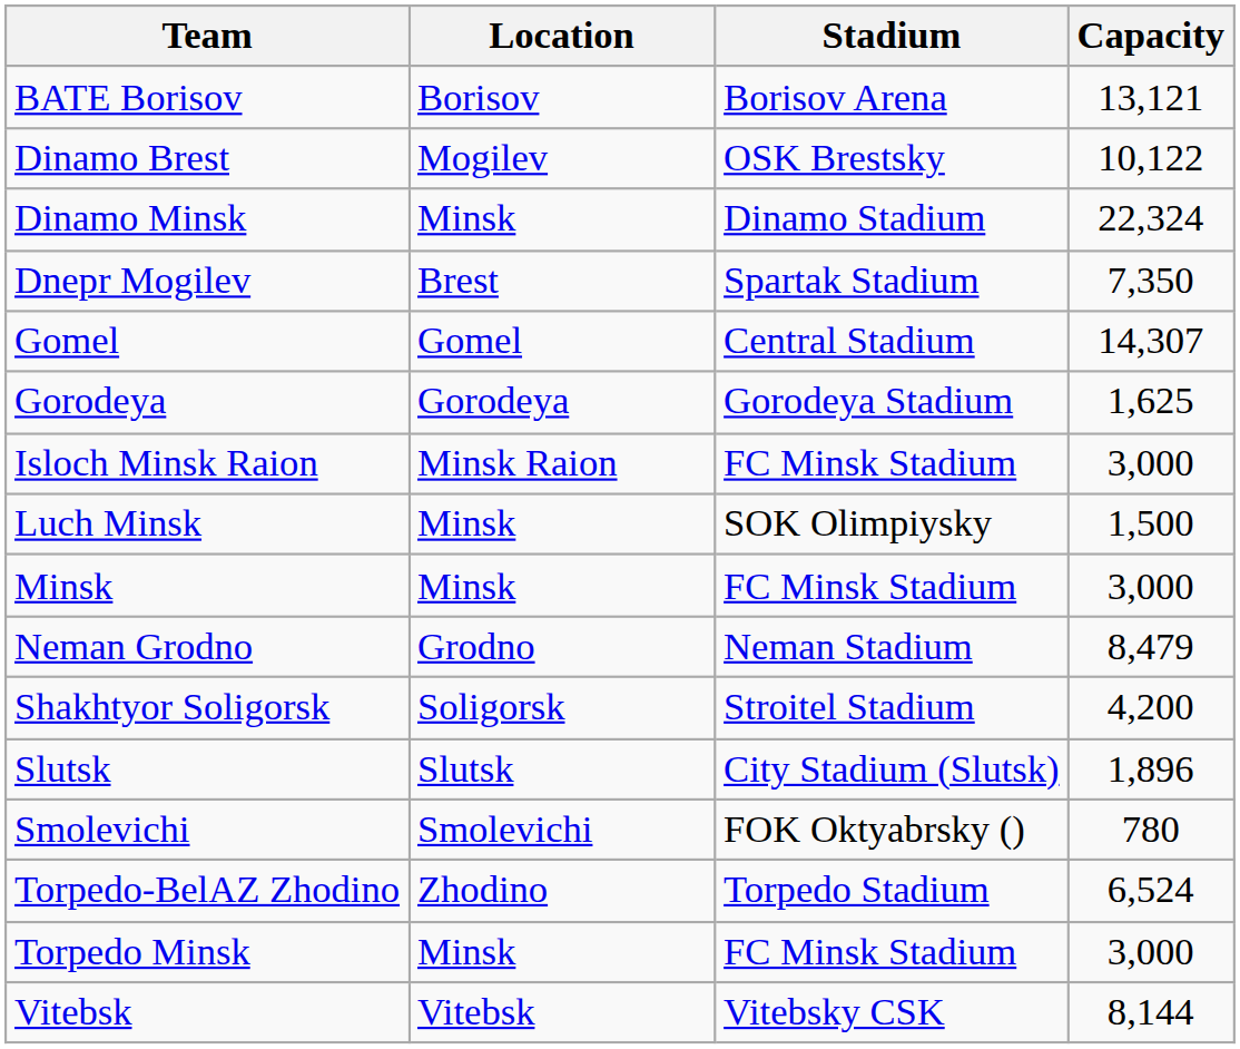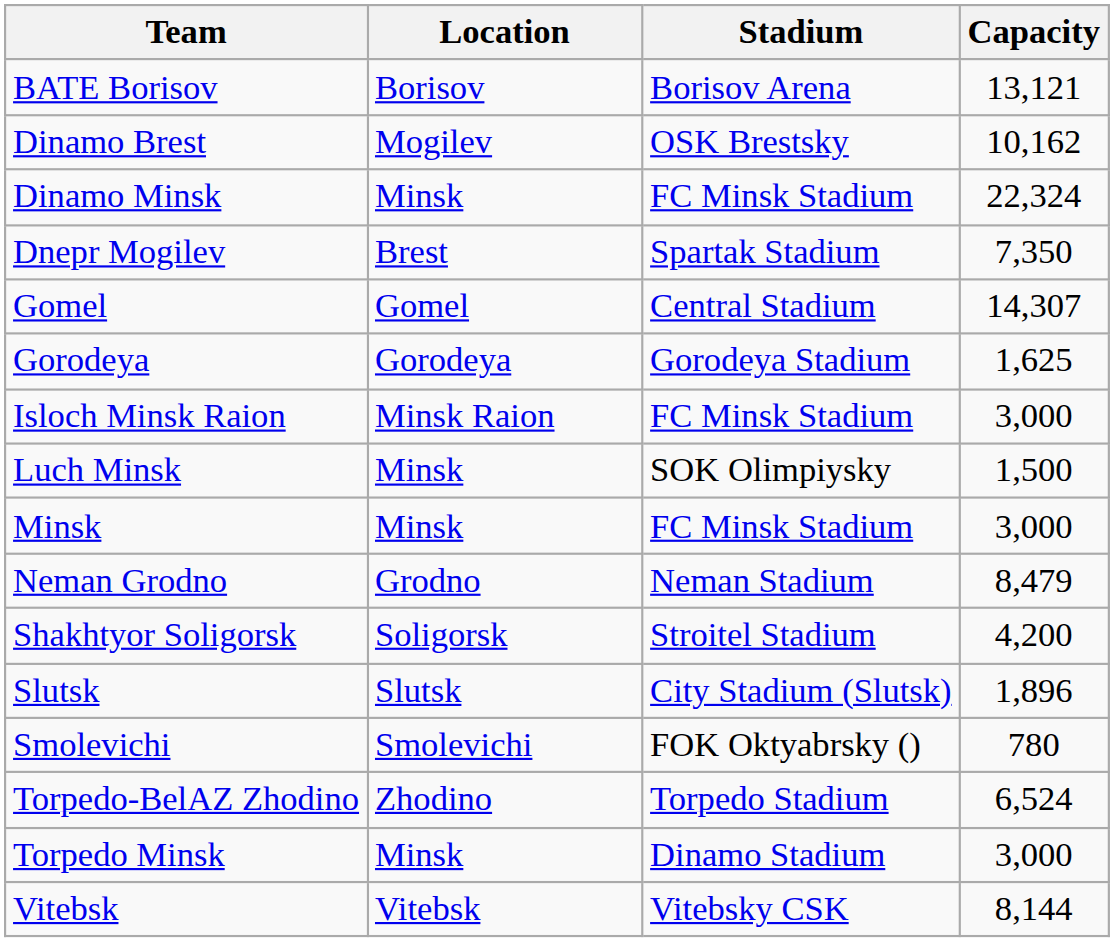Dinamo Brest | Capacity: 10,122 -> 10,162
Dinamo Minsk | Stadium: Dinamo Stadium -> FC Minsk Stadium
Torpedo Minsk | Stadium: FC Minsk Stadium -> Dinamo Stadium
